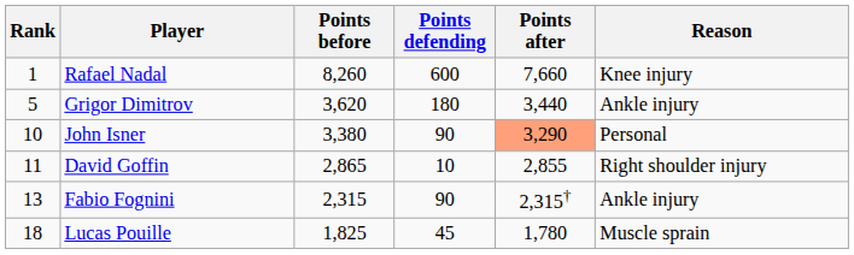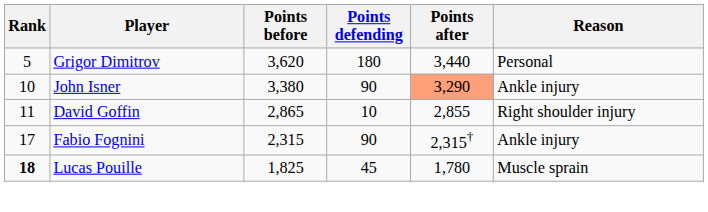- row: 1 | Rafael Nadal | 8,260 | 600 | 7,660 | Knee injury
Grigor Dimitrov | Reason: Ankle injury -> Personal
John Isner | Reason: Personal -> Ankle injury
Fabio Fognini | Rank: 13 -> 17
Lucas Pouille | Rank: normal -> bold
